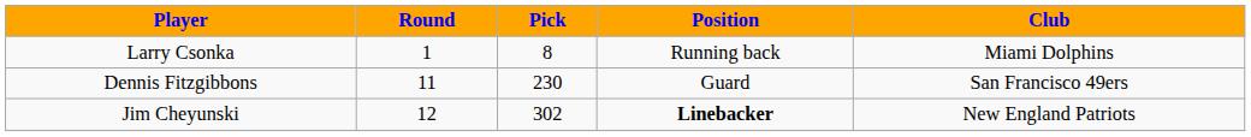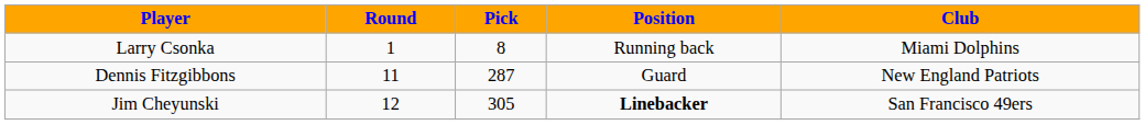Dennis Fitzgibbons | Pick: 230 -> 287
Dennis Fitzgibbons | Club: San Francisco 49ers -> New England Patriots
Jim Cheyunski | Pick: 302 -> 305
Jim Cheyunski | Club: New England Patriots -> San Francisco 49ers
